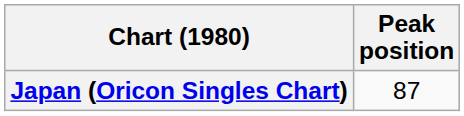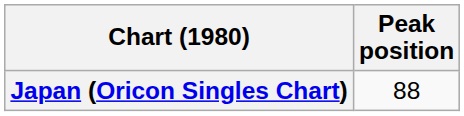Japan (Oricon Singles Chart) | Peak position: 87 -> 88
